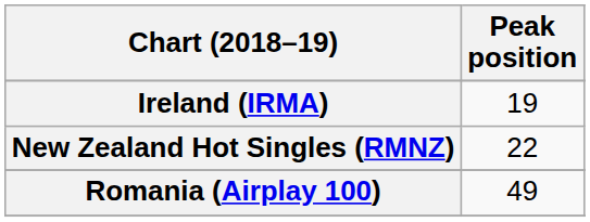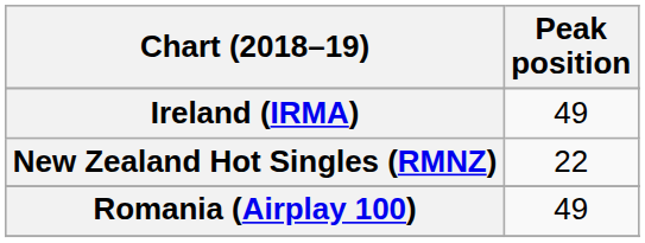Ireland (IRMA) | Peak position: 19 -> 49
